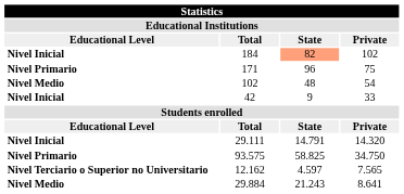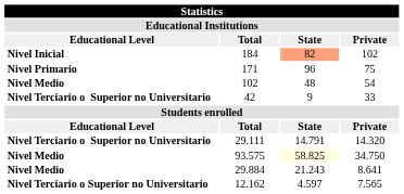42 | Educational Level: Nivel Inicial -> Nivel Terciario o Superior no Universitario
29.111 | Educational Level: Nivel Inicial -> Nivel Terciario o Superior no Universitario
93.575 | Educational Level: Nivel Primario -> Nivel Medio
93.575 | State: no background -> lightyellow background
rows swapped: 29.884 <-> 12.162
